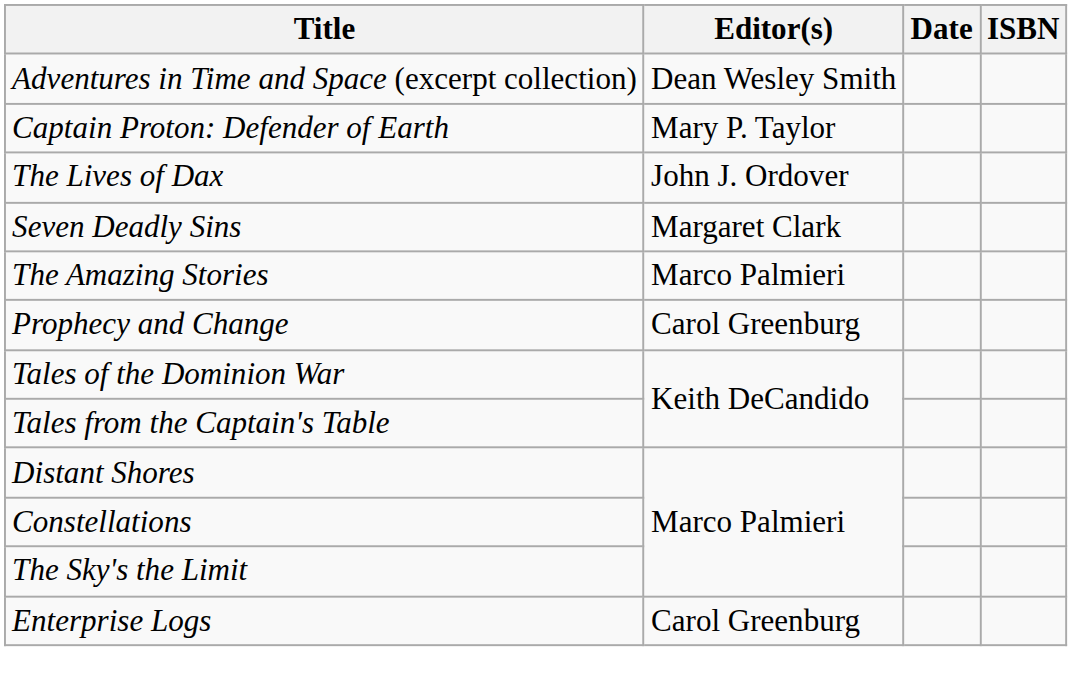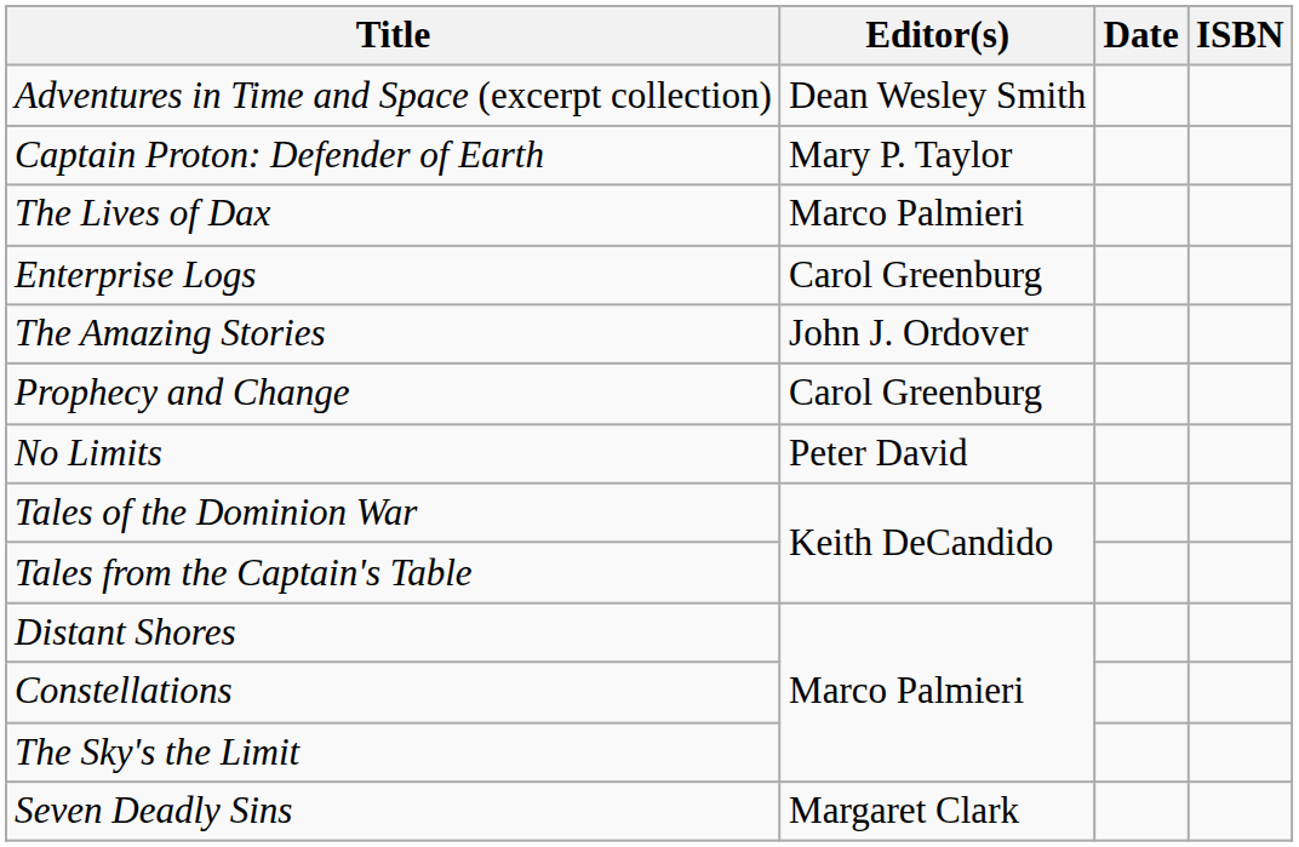The Lives of Dax | Editor(s): John J. Ordover -> Marco Palmieri
rows swapped: Enterprise Logs <-> Seven Deadly Sins
The Amazing Stories | Editor(s): Marco Palmieri -> John J. Ordover
+ row: No Limits | Peter David
